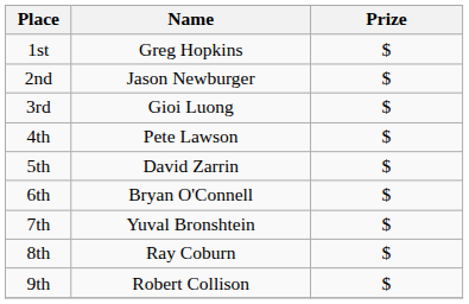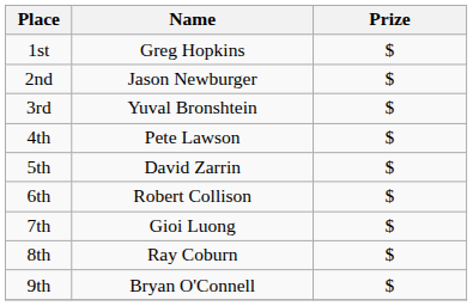3rd | Name: Gioi Luong -> Yuval Bronshtein
6th | Name: Bryan O'Connell -> Robert Collison
7th | Name: Yuval Bronshtein -> Gioi Luong
9th | Name: Robert Collison -> Bryan O'Connell
